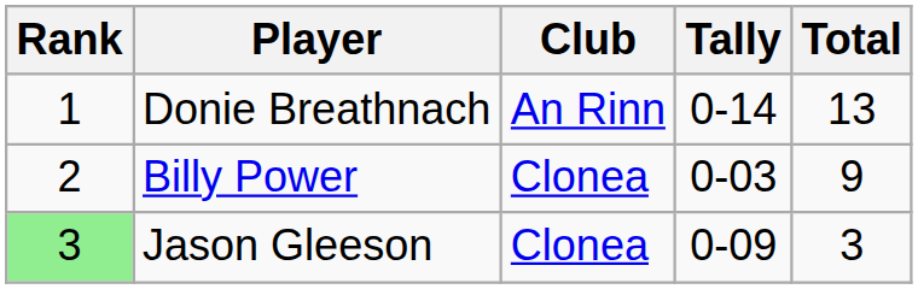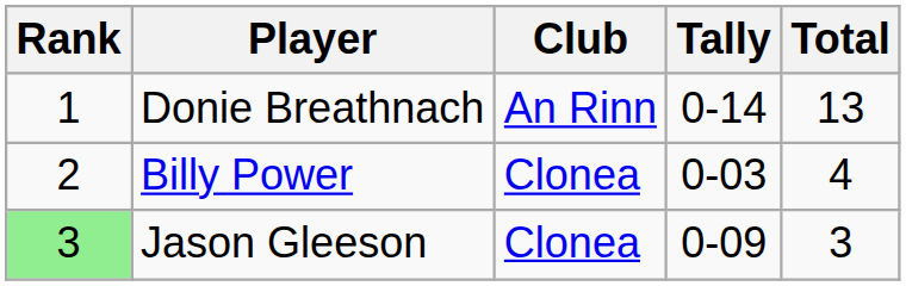Billy Power | Total: 9 -> 4
